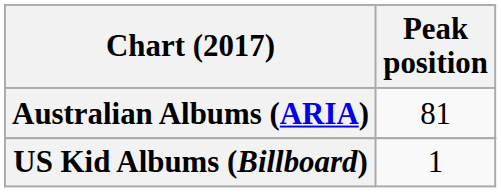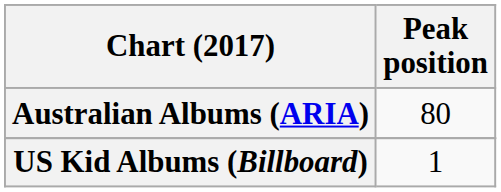Australian Albums (ARIA) | Peak position: 81 -> 80
